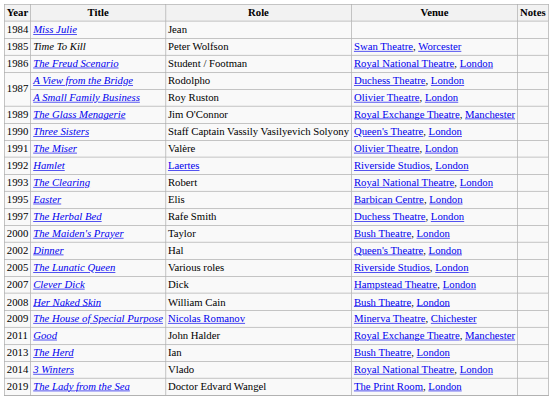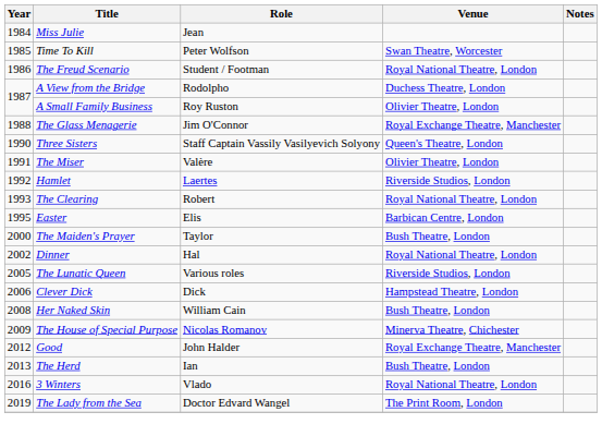The Glass Menagerie | Year: 1989 -> 1988
- row: 1997 | The Herbal Bed | Rafe Smith | Duchess Theatre, London
Dinner | Venue: Queen's Theatre, London -> Royal National Theatre, London
Clever Dick | Year: 2007 -> 2006
Good | Year: 2011 -> 2012
3 Winters | Year: 2014 -> 2016
